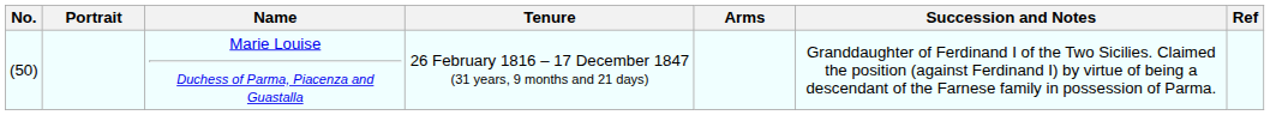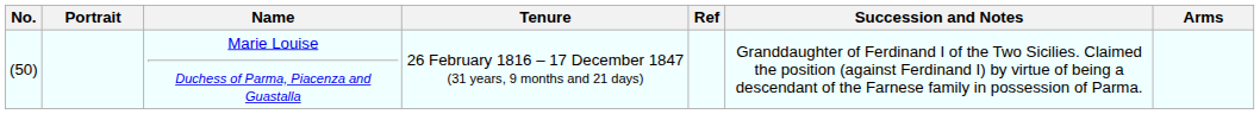columns swapped: Arms <-> Ref
